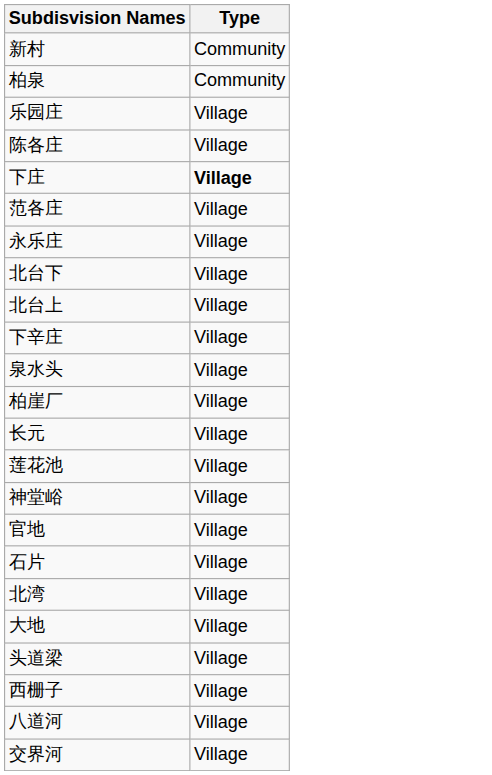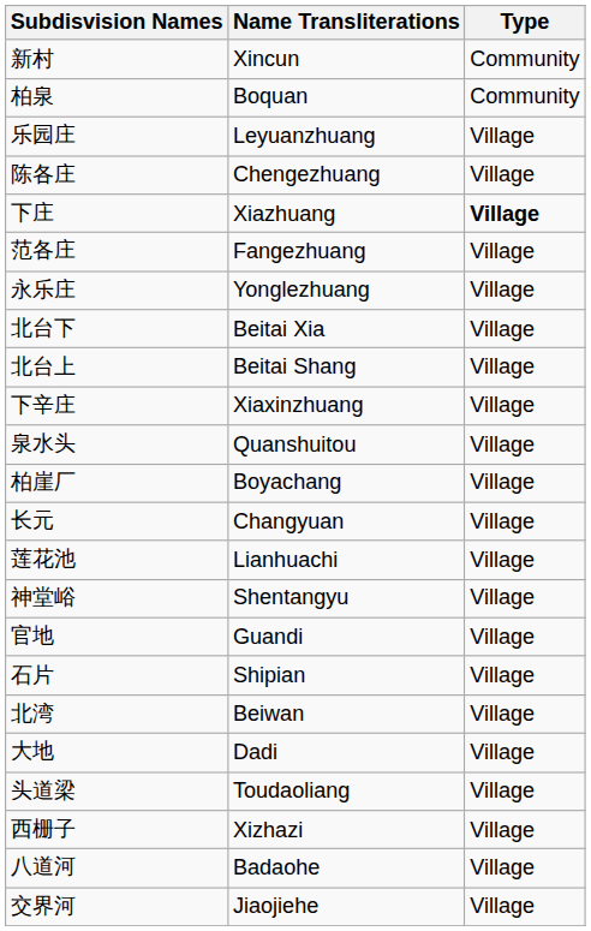+ column: Name Transliterations | Xincun | Boquan | Leyuanzhuang | Chengezhuang | Xiazhuang | Fangezhuang | Yonglezhuang | Beitai Xia | Beitai Shang | Xiaxinzhuang | Quanshuitou | Boyachang | Changyuan | Lianhuachi | Shentangyu | Guandi | Shipian | Beiwan | Dadi | Toudaoliang | Xizhazi | Badaohe | Jiaojiehe
